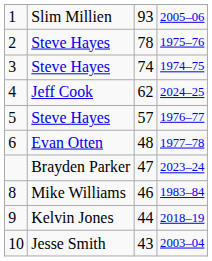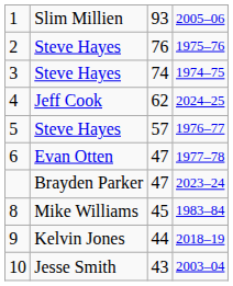2 | column 3: 78 -> 76
6 | column 3: 48 -> 47
8 | column 3: 46 -> 45
